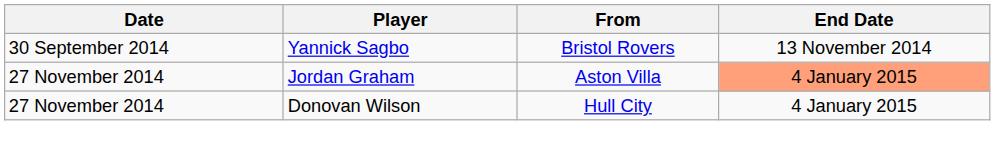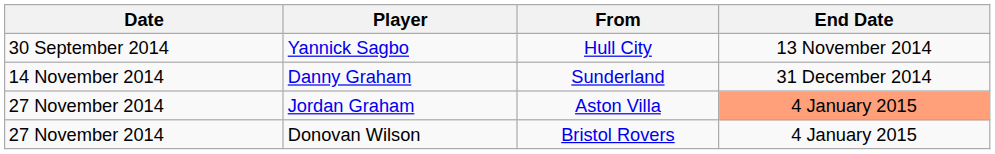Yannick Sagbo | From: Bristol Rovers -> Hull City
+ row: 14 November 2014 | Danny Graham | Sunderland | 31 December 2014
Donovan Wilson | From: Hull City -> Bristol Rovers
